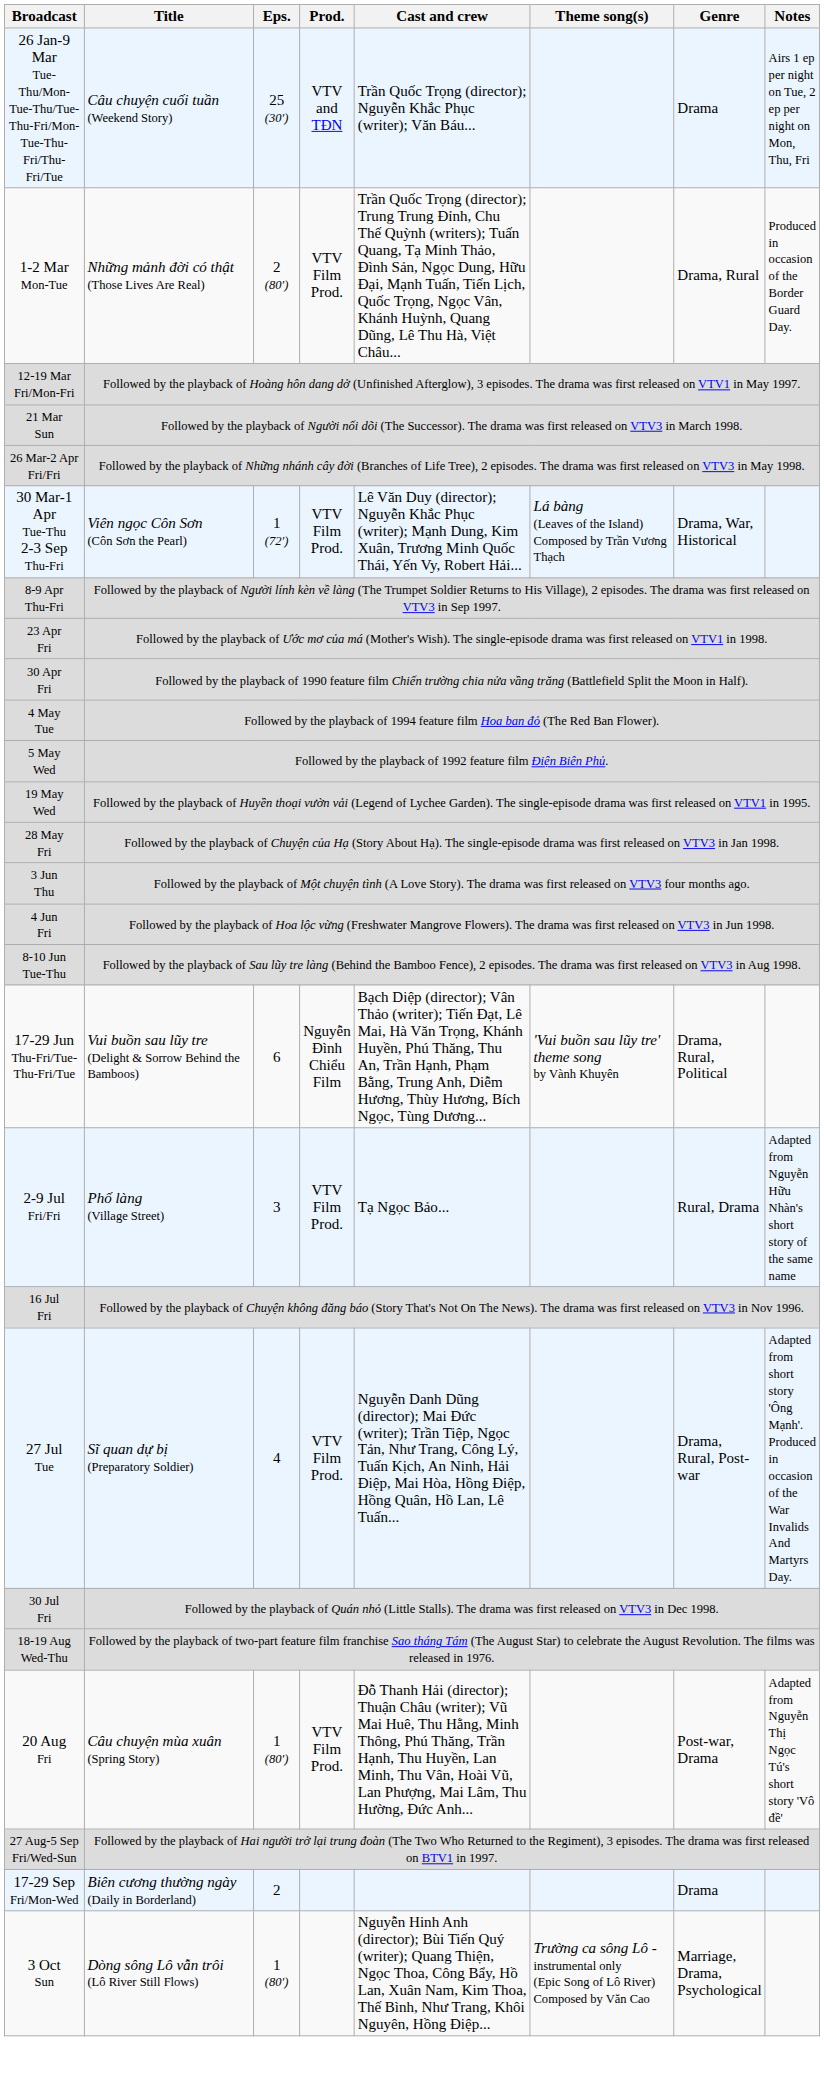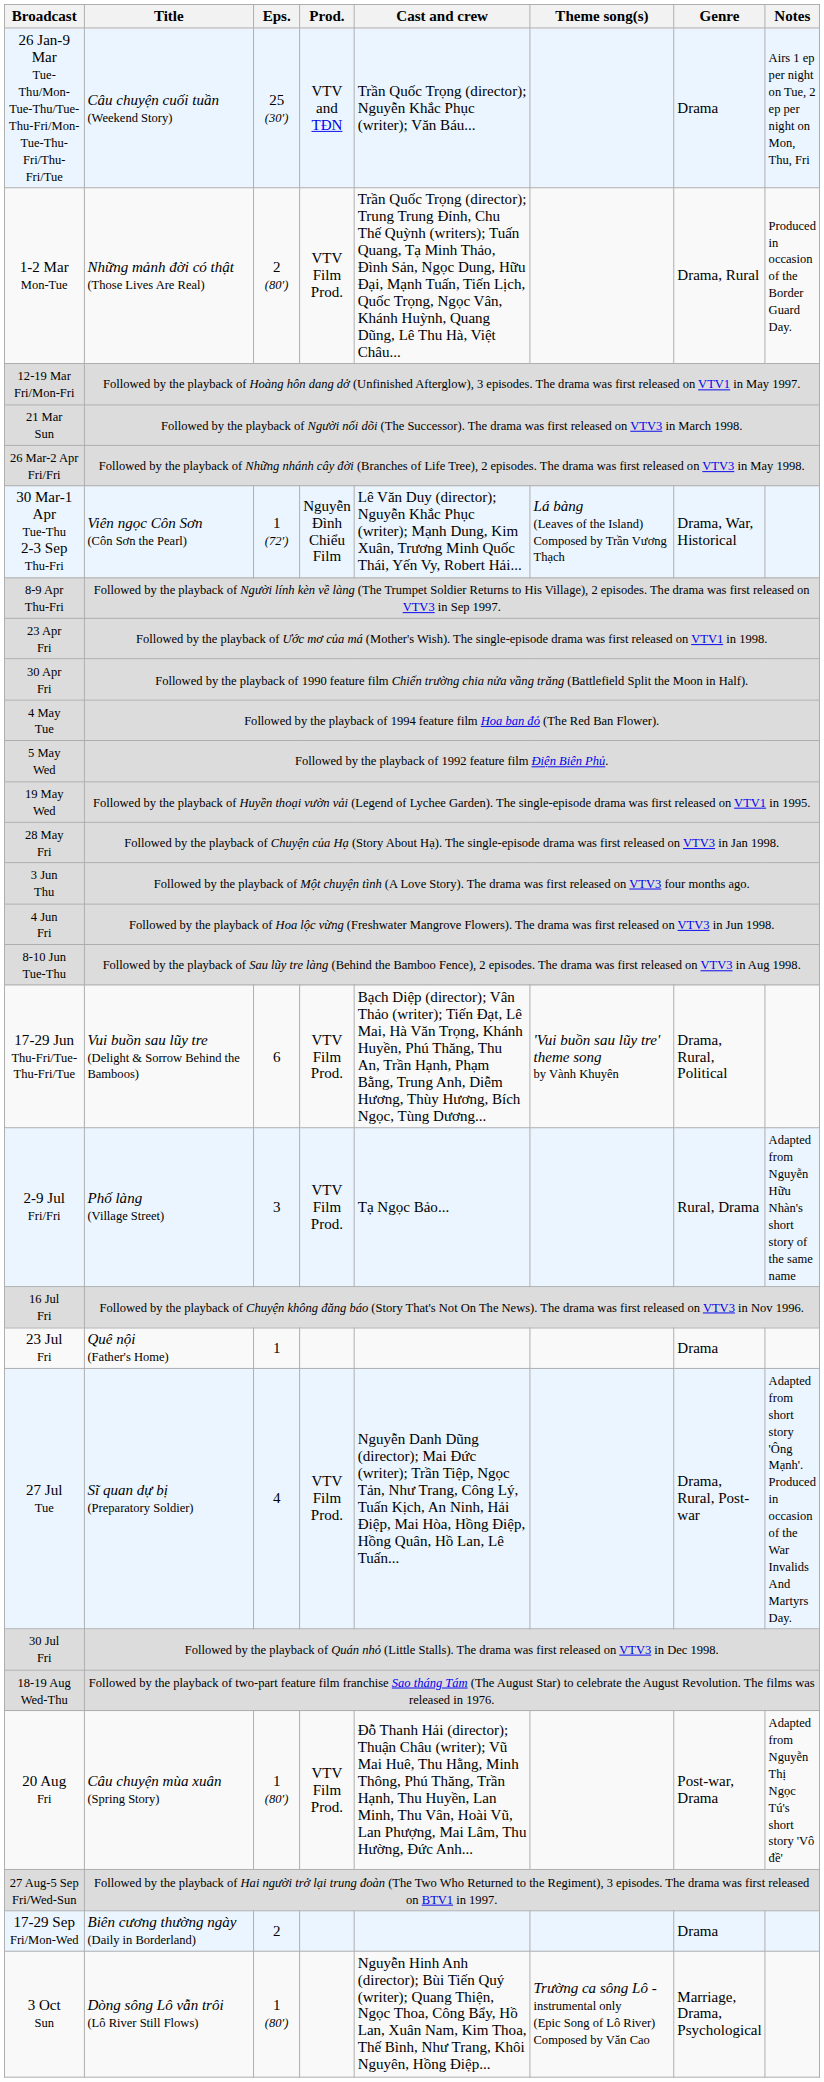30 Mar-1 Apr Tue-Thu 2-3 Sep Thu-Fri | Prod.: VTV Film Prod. -> Nguyễn Đình Chiểu Film
17-29 Jun Thu-Fri/Tue-Thu-Fri/Tue | Prod.: Nguyễn Đình Chiểu Film -> VTV Film Prod.
+ row: 23 Jul Fri | Quê nội (Father's Home) | 1 | Drama
